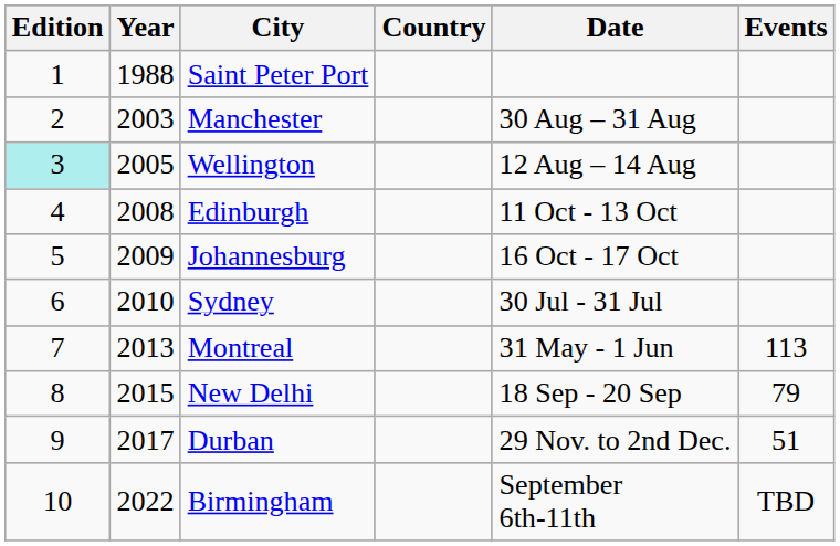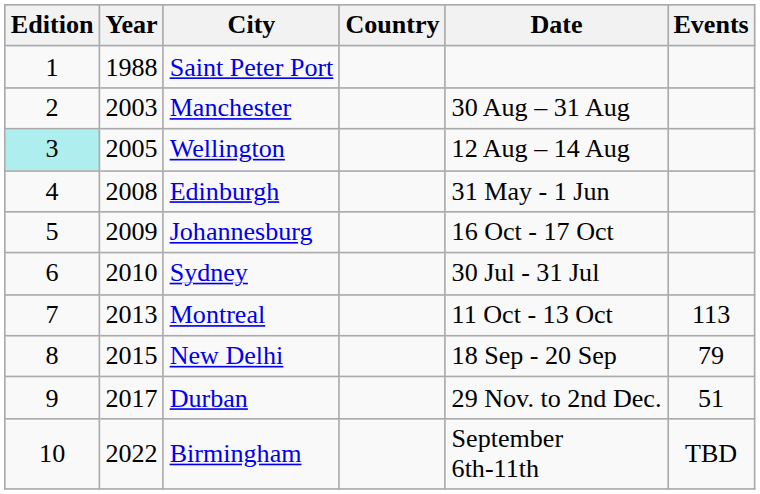Edinburgh | Date: 11 Oct - 13 Oct -> 31 May - 1 Jun
Montreal | Date: 31 May - 1 Jun -> 11 Oct - 13 Oct
